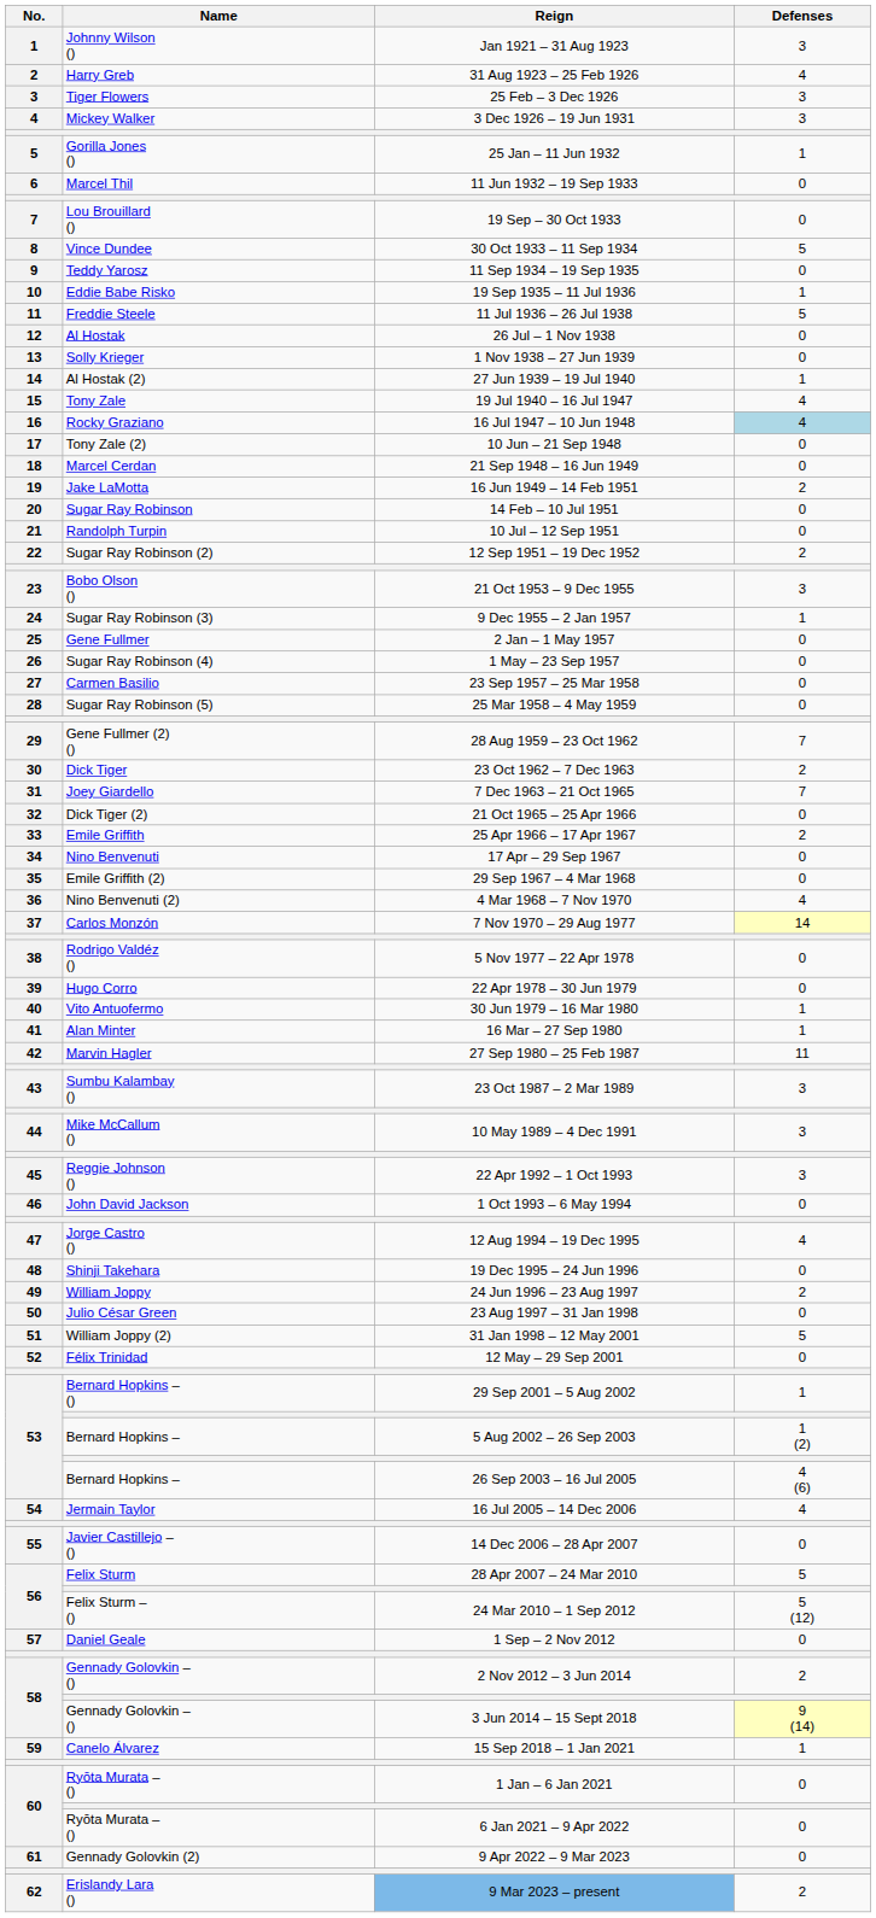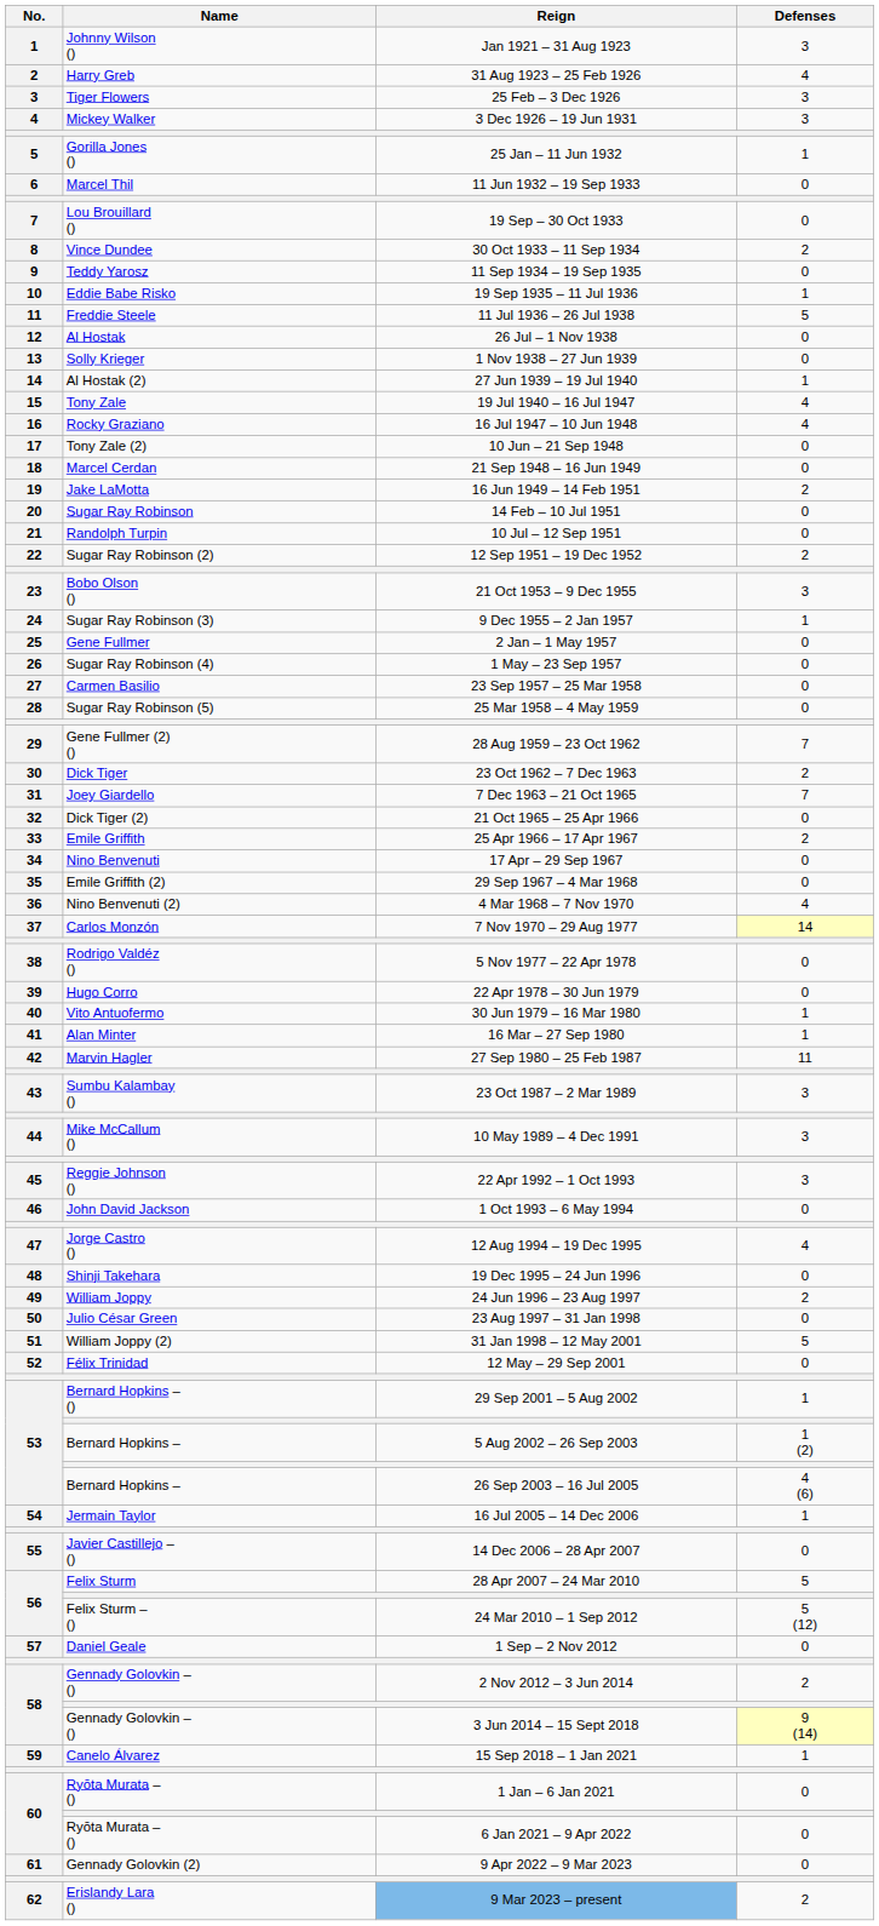30 Oct 1933 – 11 Sep 1934 | Defenses: 5 -> 2
16 Jul 1947 – 10 Jun 1948 | Defenses: lightblue background -> no background
16 Jul 2005 – 14 Dec 2006 | Defenses: 4 -> 1
